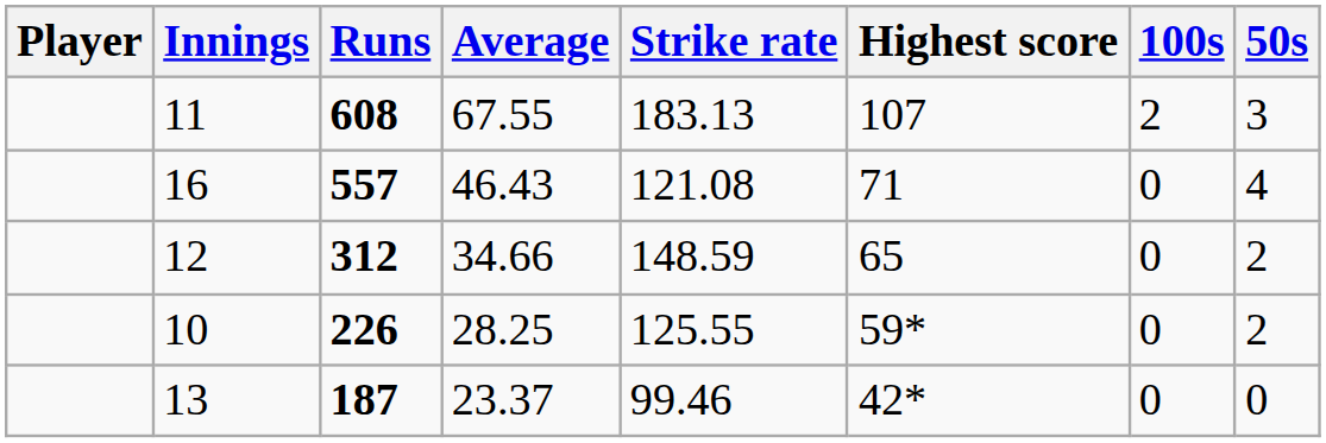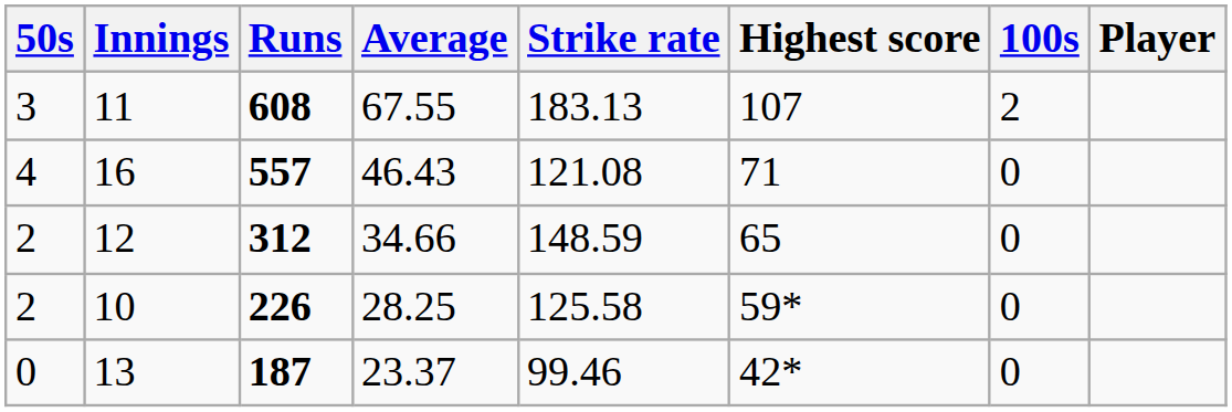columns swapped: Player <-> 50s
226 | Strike rate: 125.55 -> 125.58
